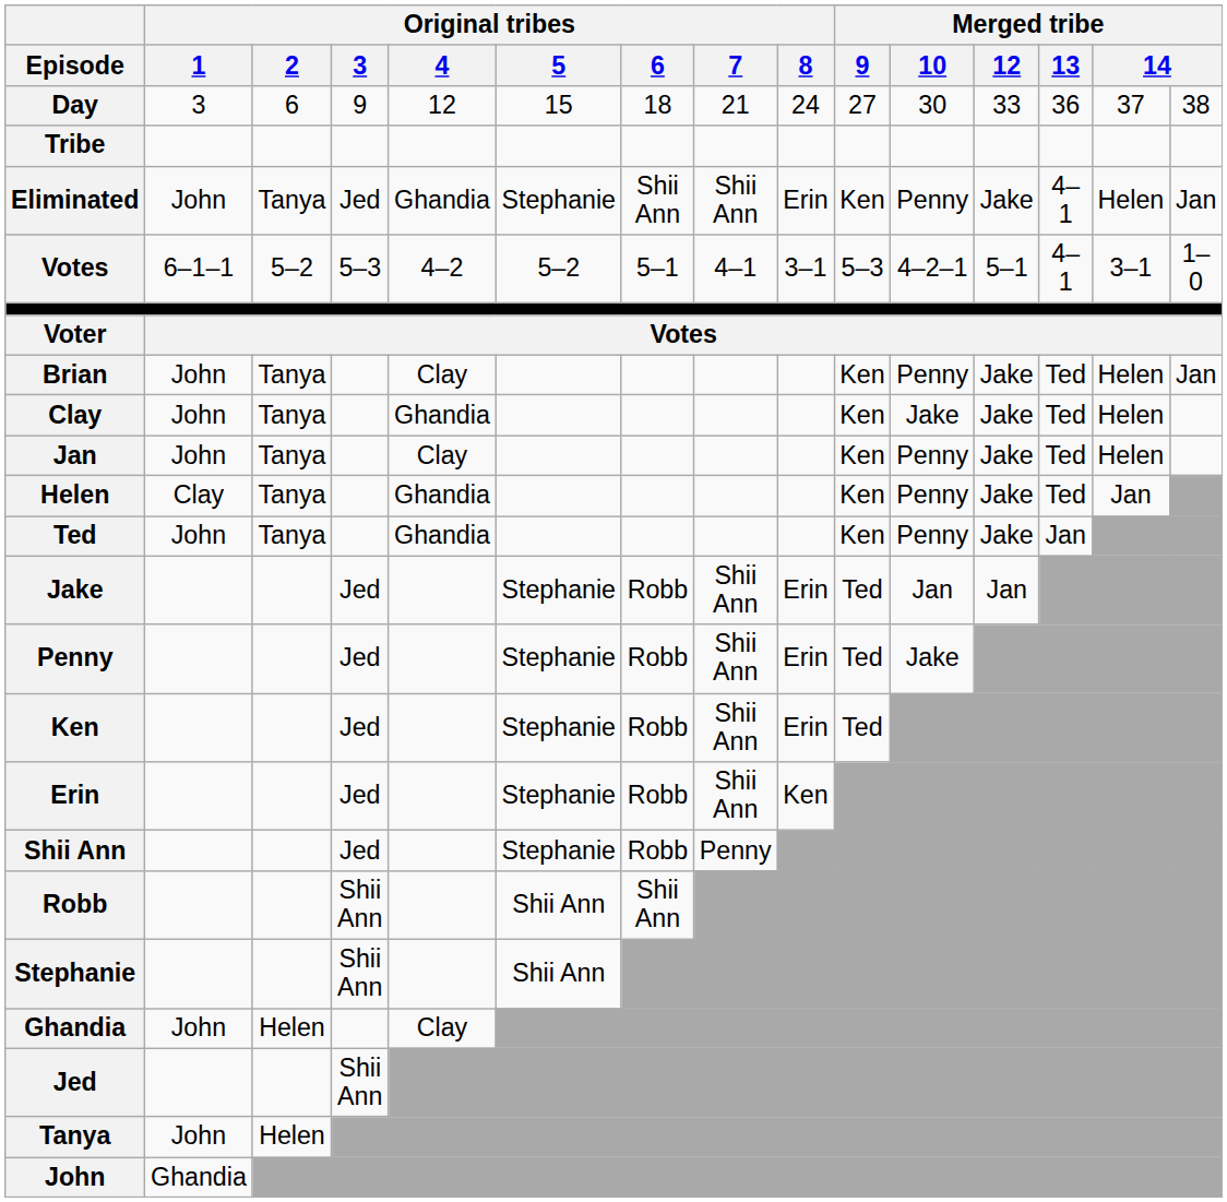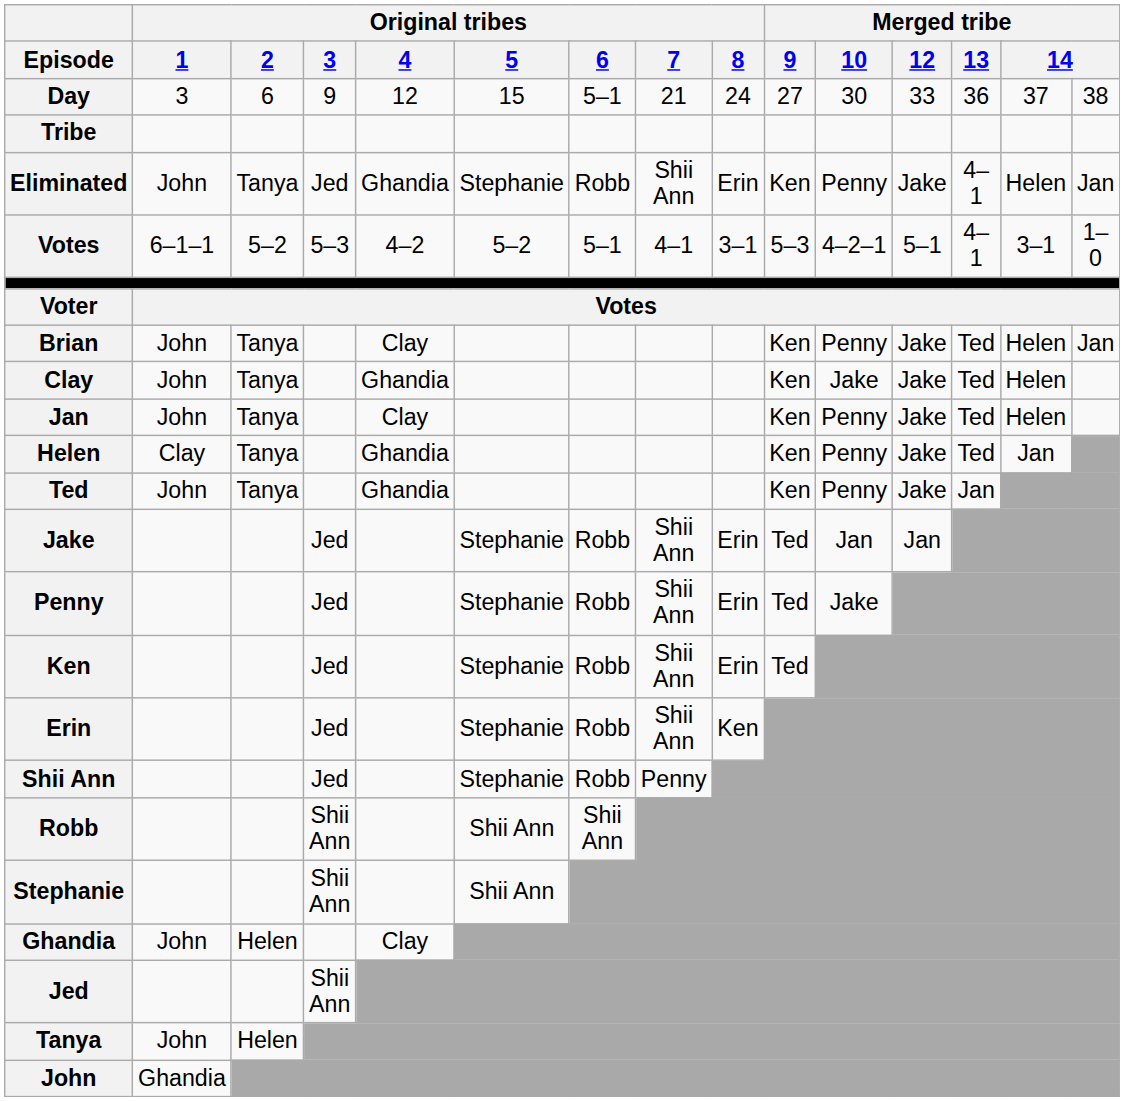Day | Original tribes / 6: 18 -> 5–1
Eliminated | Original tribes / 6: Shii Ann -> Robb
